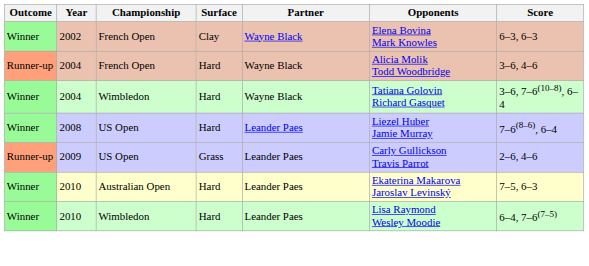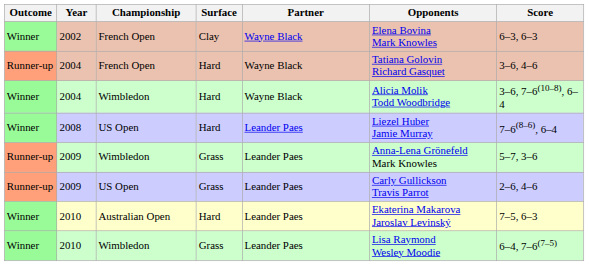2004 / French Open | Opponents: Alicia Molik Todd Woodbridge -> Tatiana Golovin Richard Gasquet
2004 / Wimbledon | Opponents: Tatiana Golovin Richard Gasquet -> Alicia Molik Todd Woodbridge
+ row: Runner-up | 2009 | Wimbledon | Grass | Leander Paes | Anna-Lena Grönefeld Mark Knowles | 5–7, 3–6
2010 / Wimbledon | Surface: Hard -> Grass
